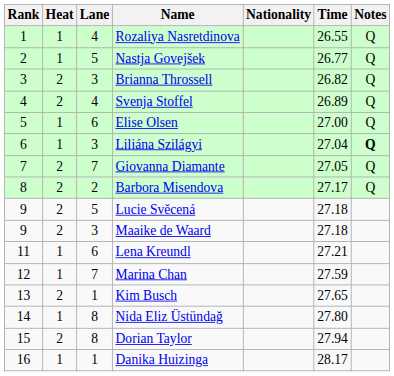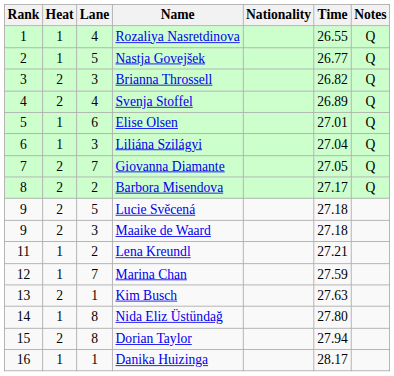Elise Olsen | Time: 27.00 -> 27.01
Liliána Szilágyi | Notes: bold -> normal
Lena Kreundl | Lane: 6 -> 2
Kim Busch | Time: 27.65 -> 27.63
